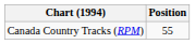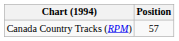Canada Country Tracks (RPM) | Position: 55 -> 57
